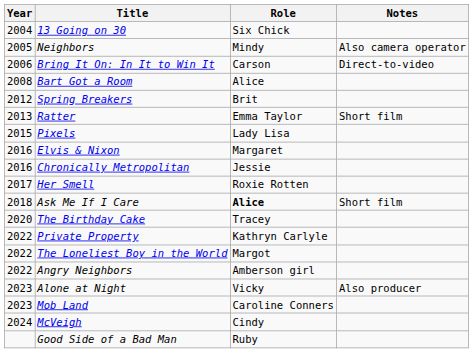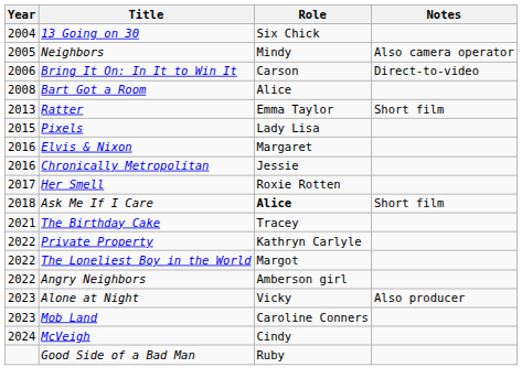- row: 2012 | Spring Breakers | Brit
The Birthday Cake | Year: 2020 -> 2021
